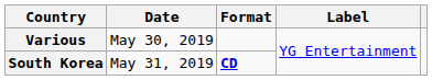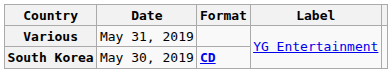Various | Date: May 30, 2019 -> May 31, 2019
South Korea | Date: May 31, 2019 -> May 30, 2019
